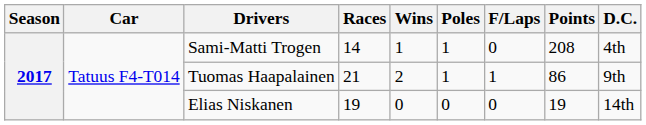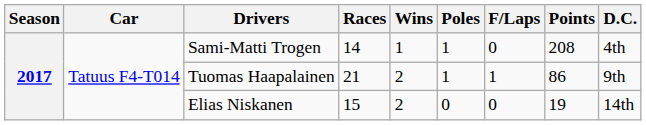Elias Niskanen | Races: 19 -> 15
Elias Niskanen | Wins: 0 -> 2
